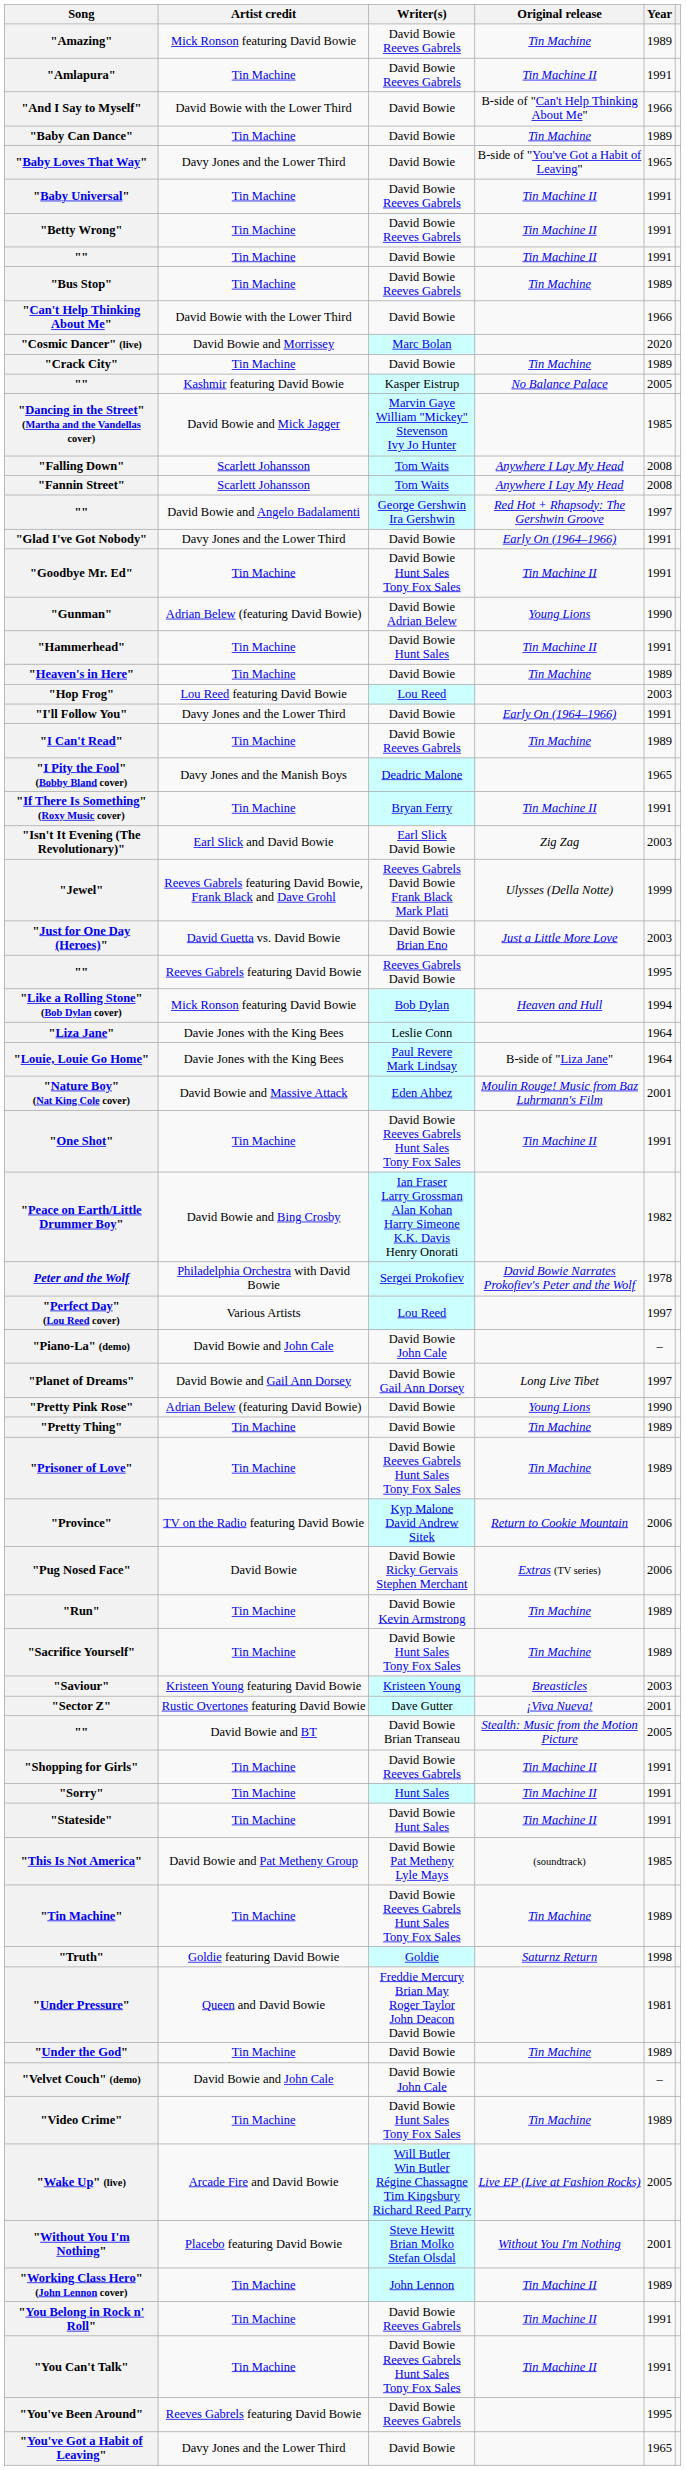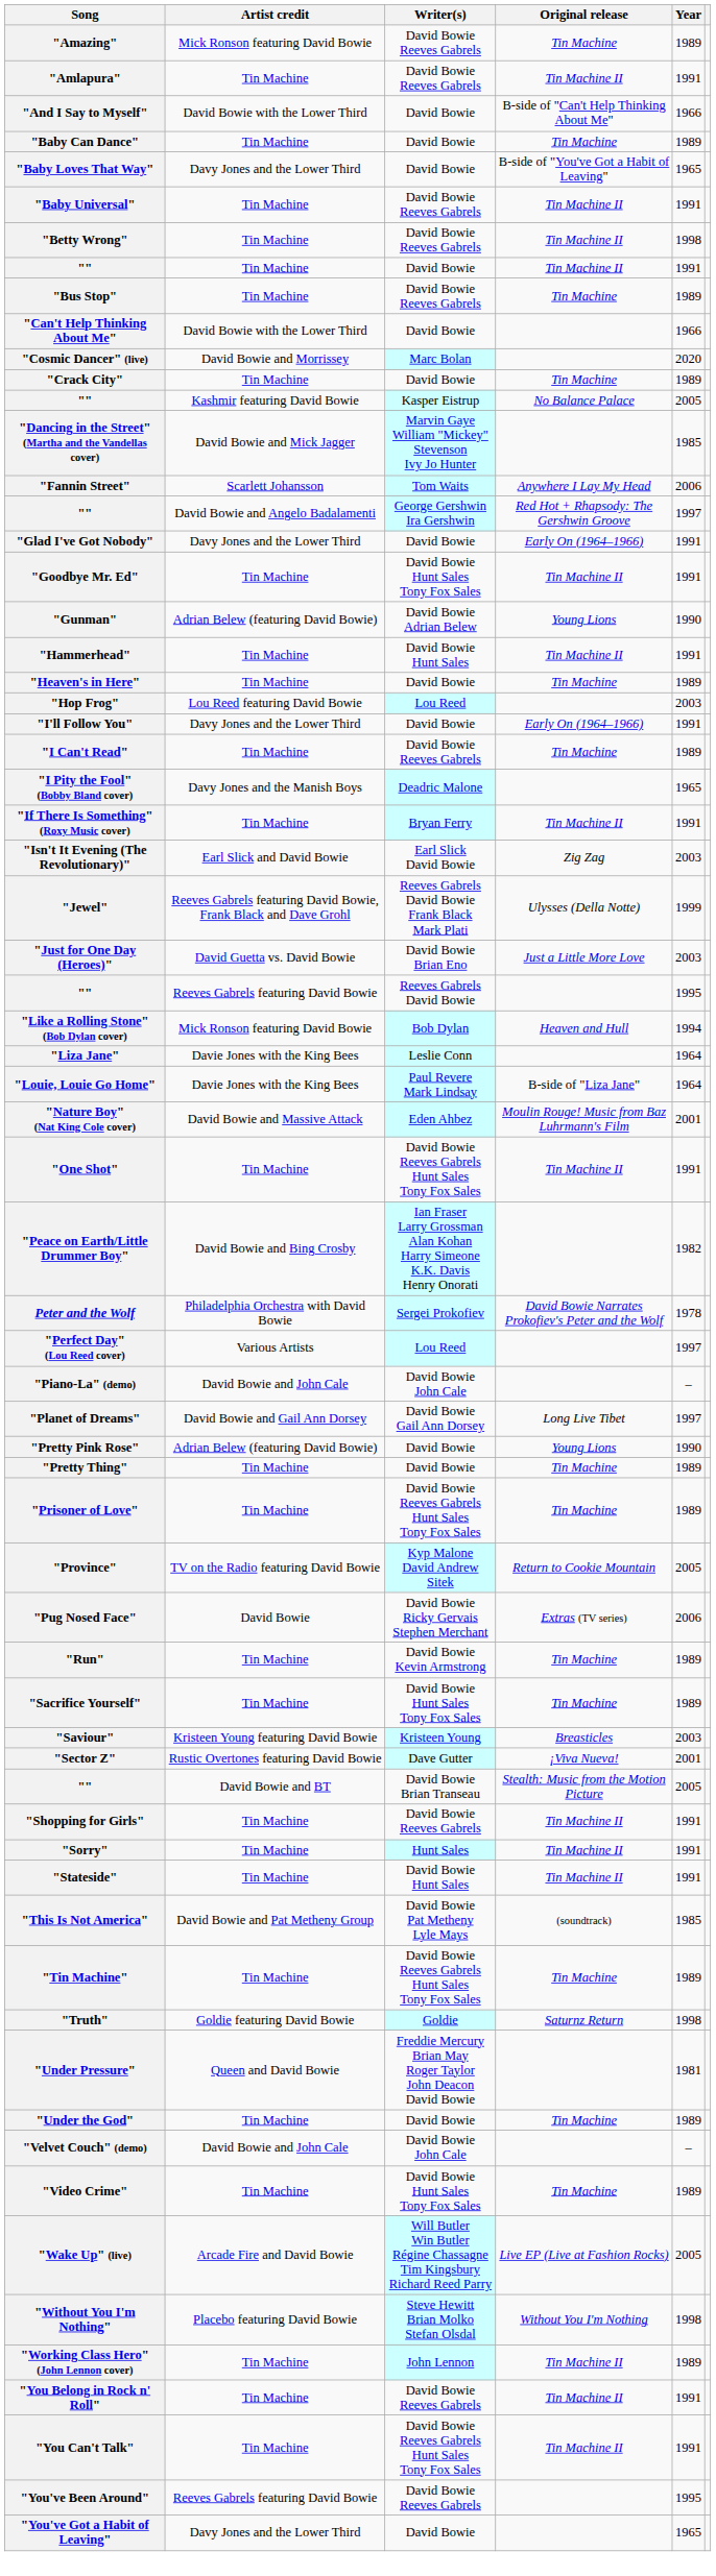"Betty Wrong" | Year: 1991 -> 1998
- row: "Falling Down" | Scarlett Johansson | Tom Waits | Anywhere I Lay My Head | 2008
"Fannin Street" | Year: 2008 -> 2006
"Province" | Year: 2006 -> 2005
"Without You I'm Nothing" | Year: 2001 -> 1998
